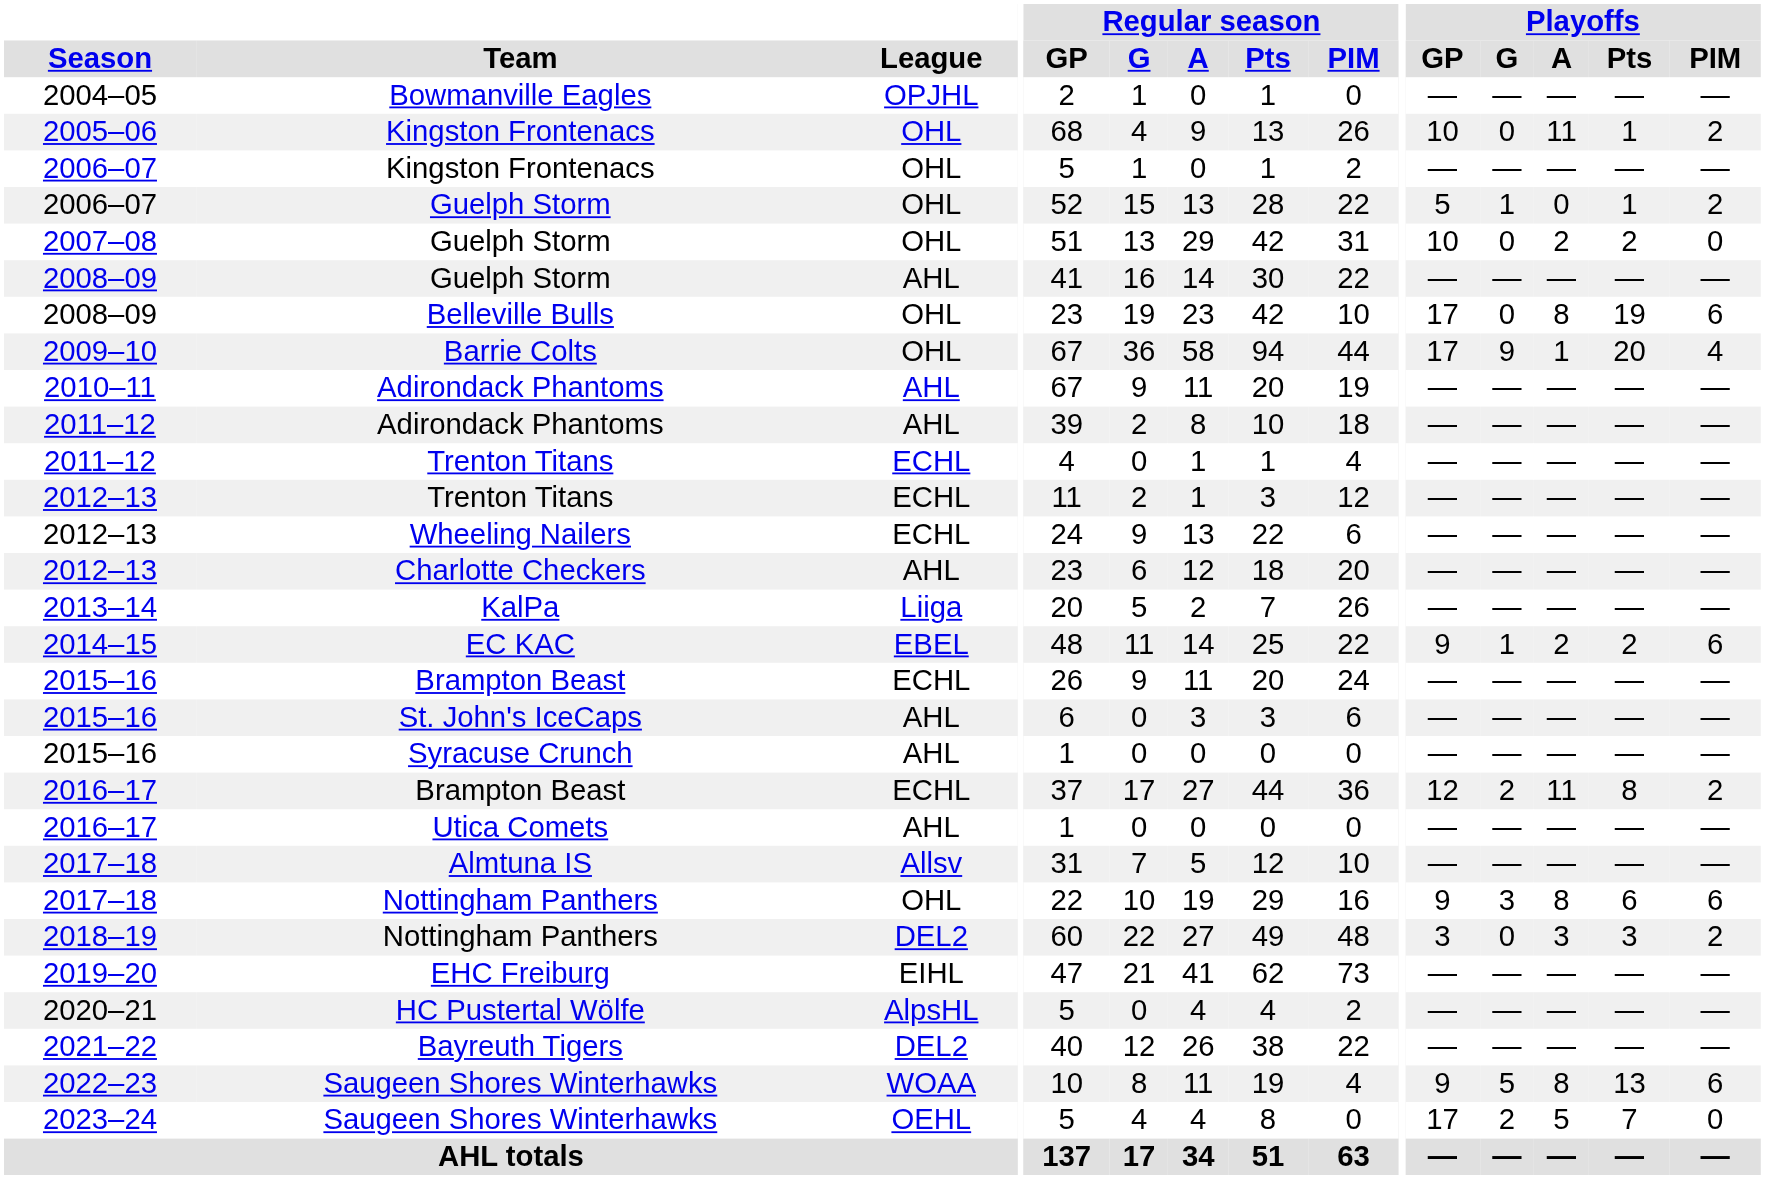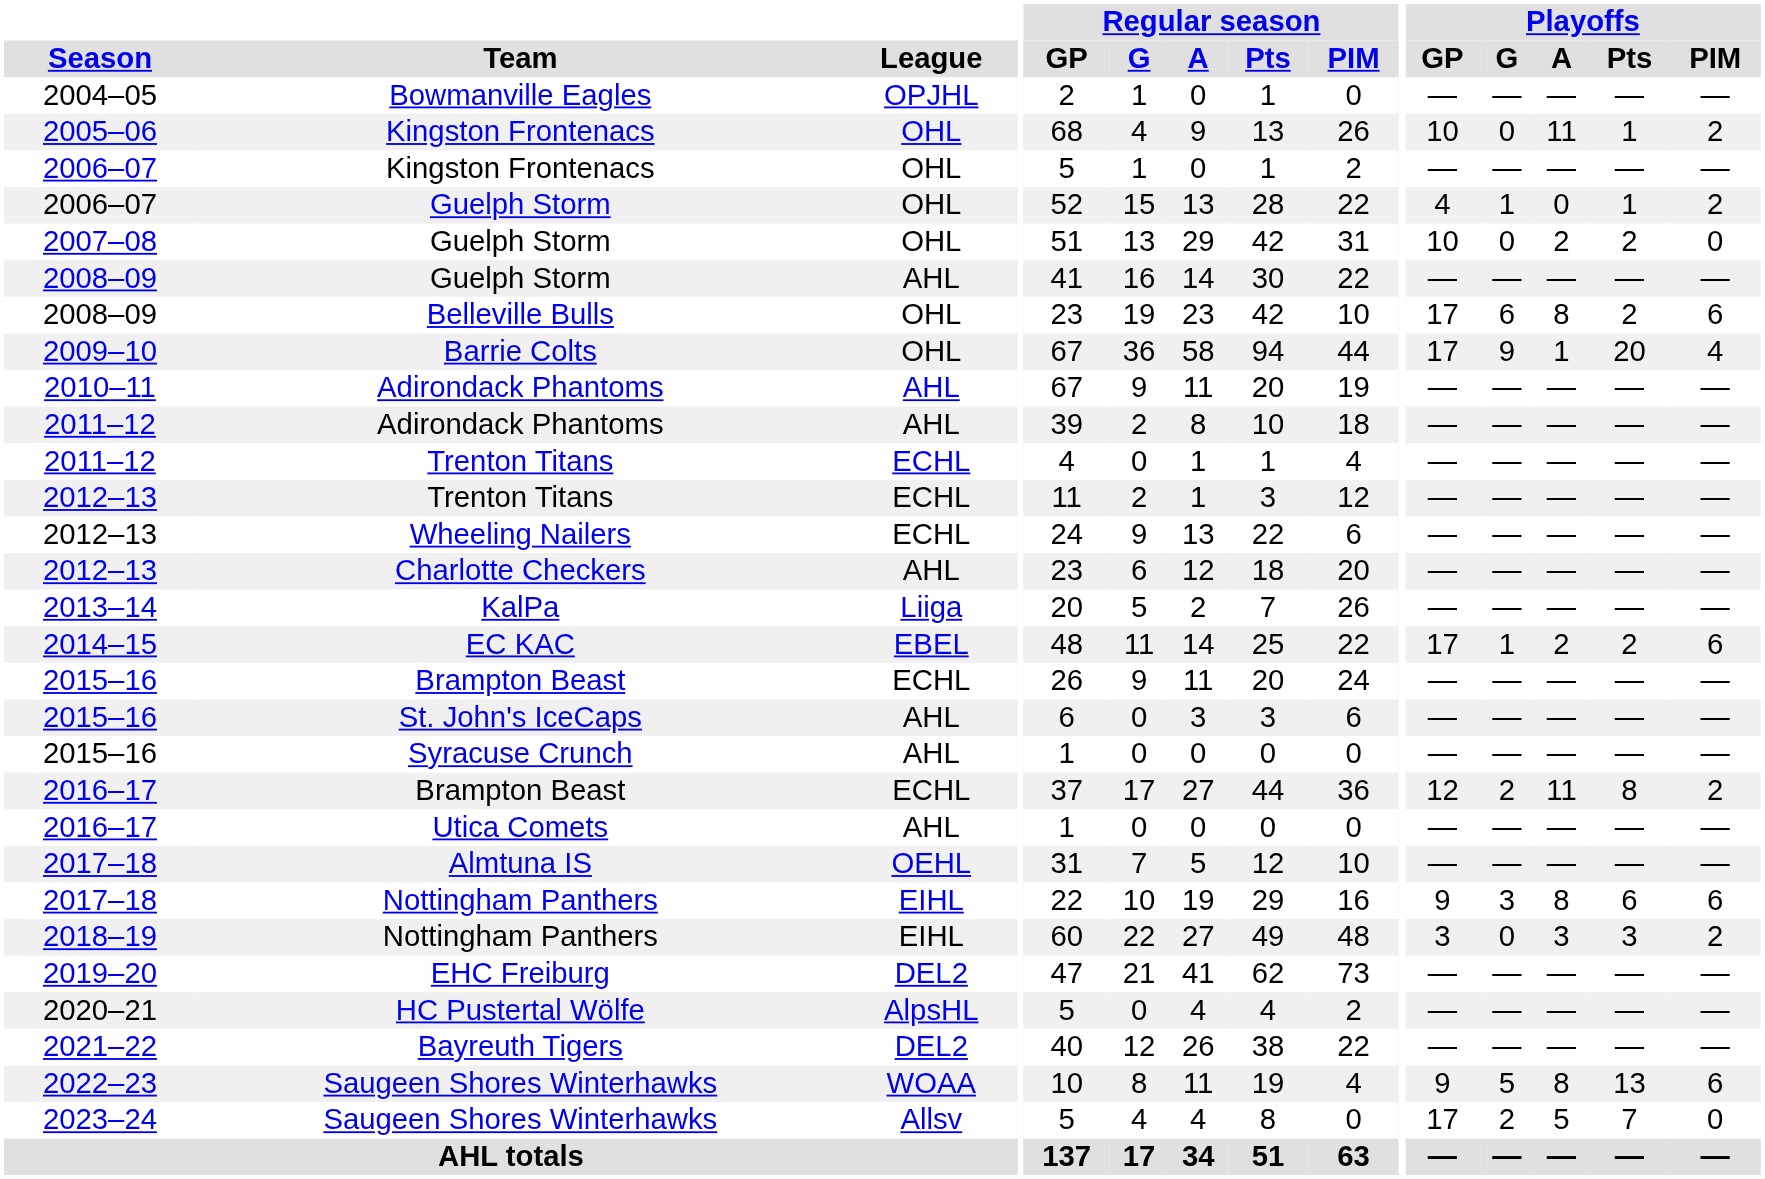2006–07 / Guelph Storm | Playoffs / GP: 5 -> 4
Belleville Bulls | Playoffs / G: 0 -> 6
Belleville Bulls | Playoffs / Pts: 19 -> 2
EC KAC | Playoffs / GP: 9 -> 17
Almtuna IS | League: Allsv -> OEHL
2017–18 / Nottingham Panthers | League: OHL -> EIHL
2018–19 / Nottingham Panthers | League: DEL2 -> EIHL
EHC Freiburg | League: EIHL -> DEL2
2023–24 / Saugeen Shores Winterhawks | League: OEHL -> Allsv
